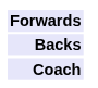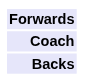rows swapped: Backs <-> Coach
